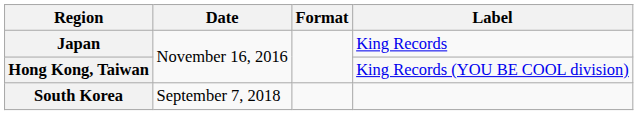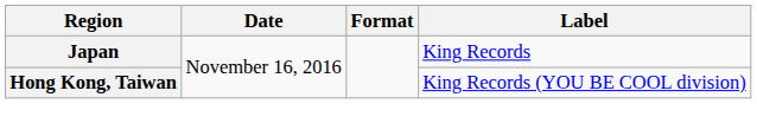- row: South Korea | September 7, 2018
